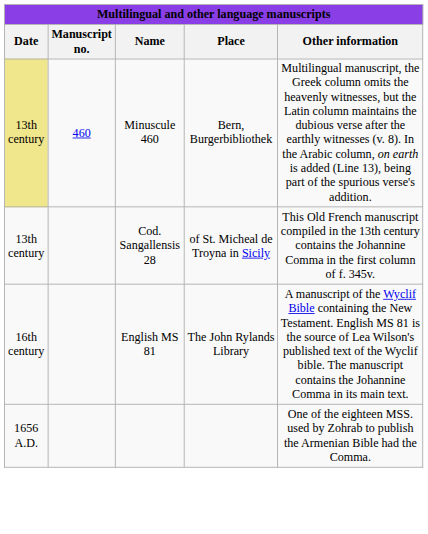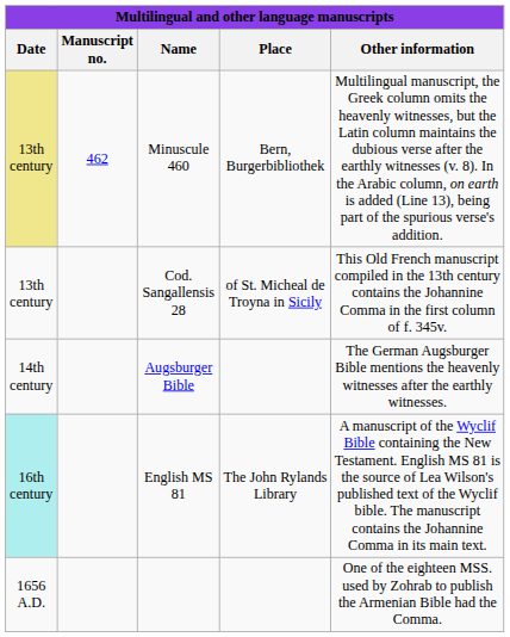Minuscule 460 | Manuscript no.: 460 -> 462
+ row: 14th century | Augsburger Bible | The German Augsburger Bible mentions the heavenly witnesses after the earthly witnesses.
English MS 81 | Date: no background -> paleturquoise background
